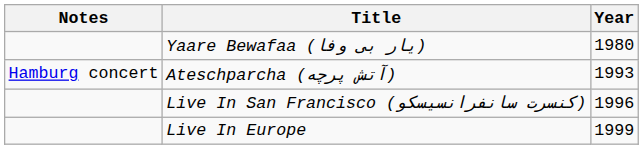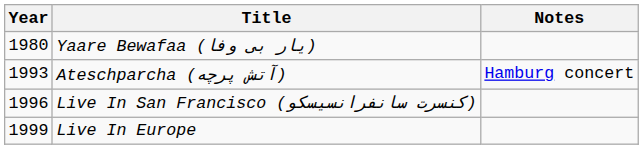columns swapped: Year <-> Notes
